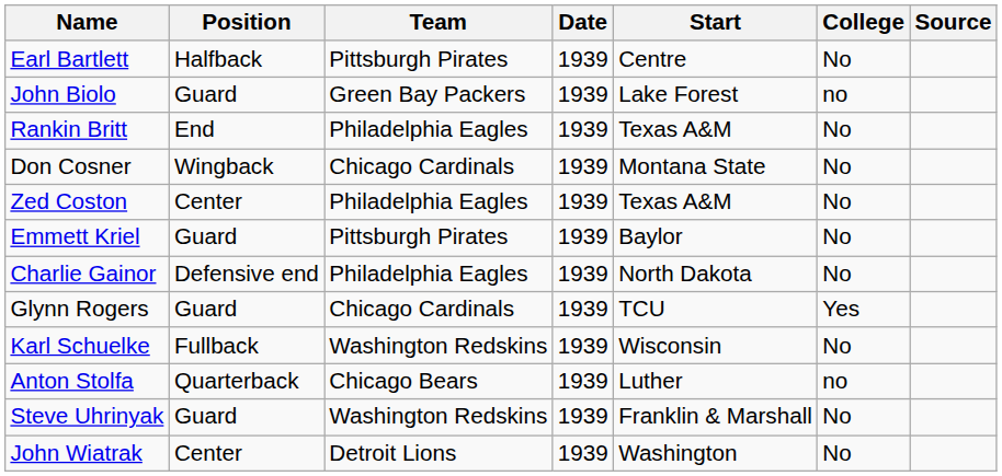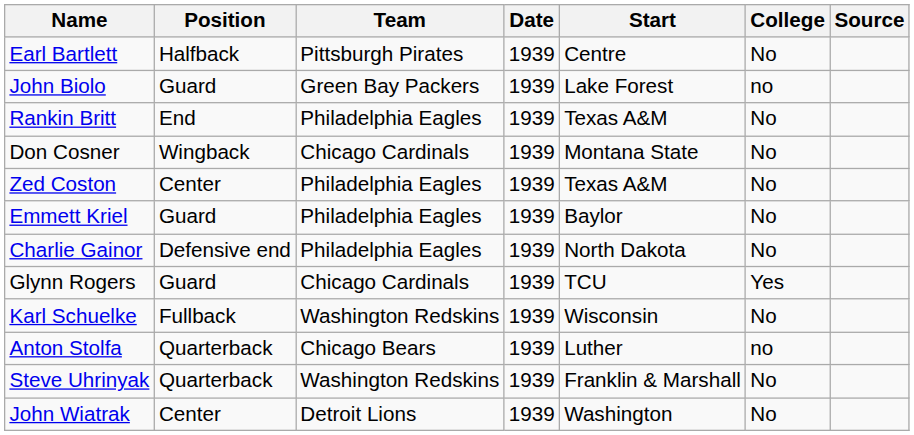Emmett Kriel | Team: Pittsburgh Pirates -> Philadelphia Eagles
Steve Uhrinyak | Position: Guard -> Quarterback
